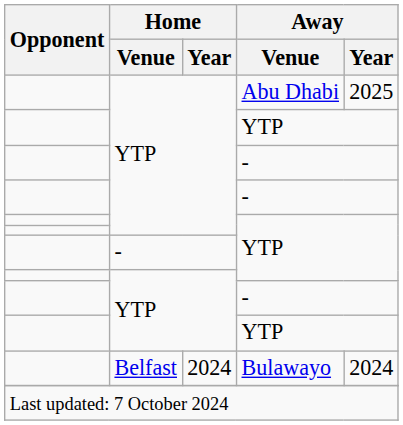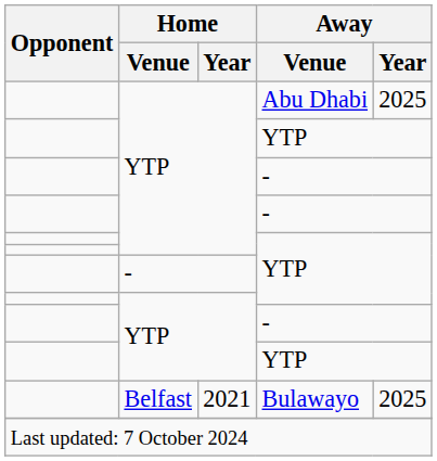Bulawayo | Home / Year: 2024 -> 2021
Bulawayo | Away / Year: 2024 -> 2025
